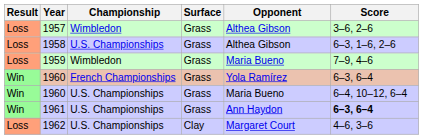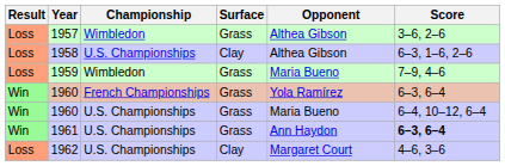1958 | Surface: Grass -> Clay
